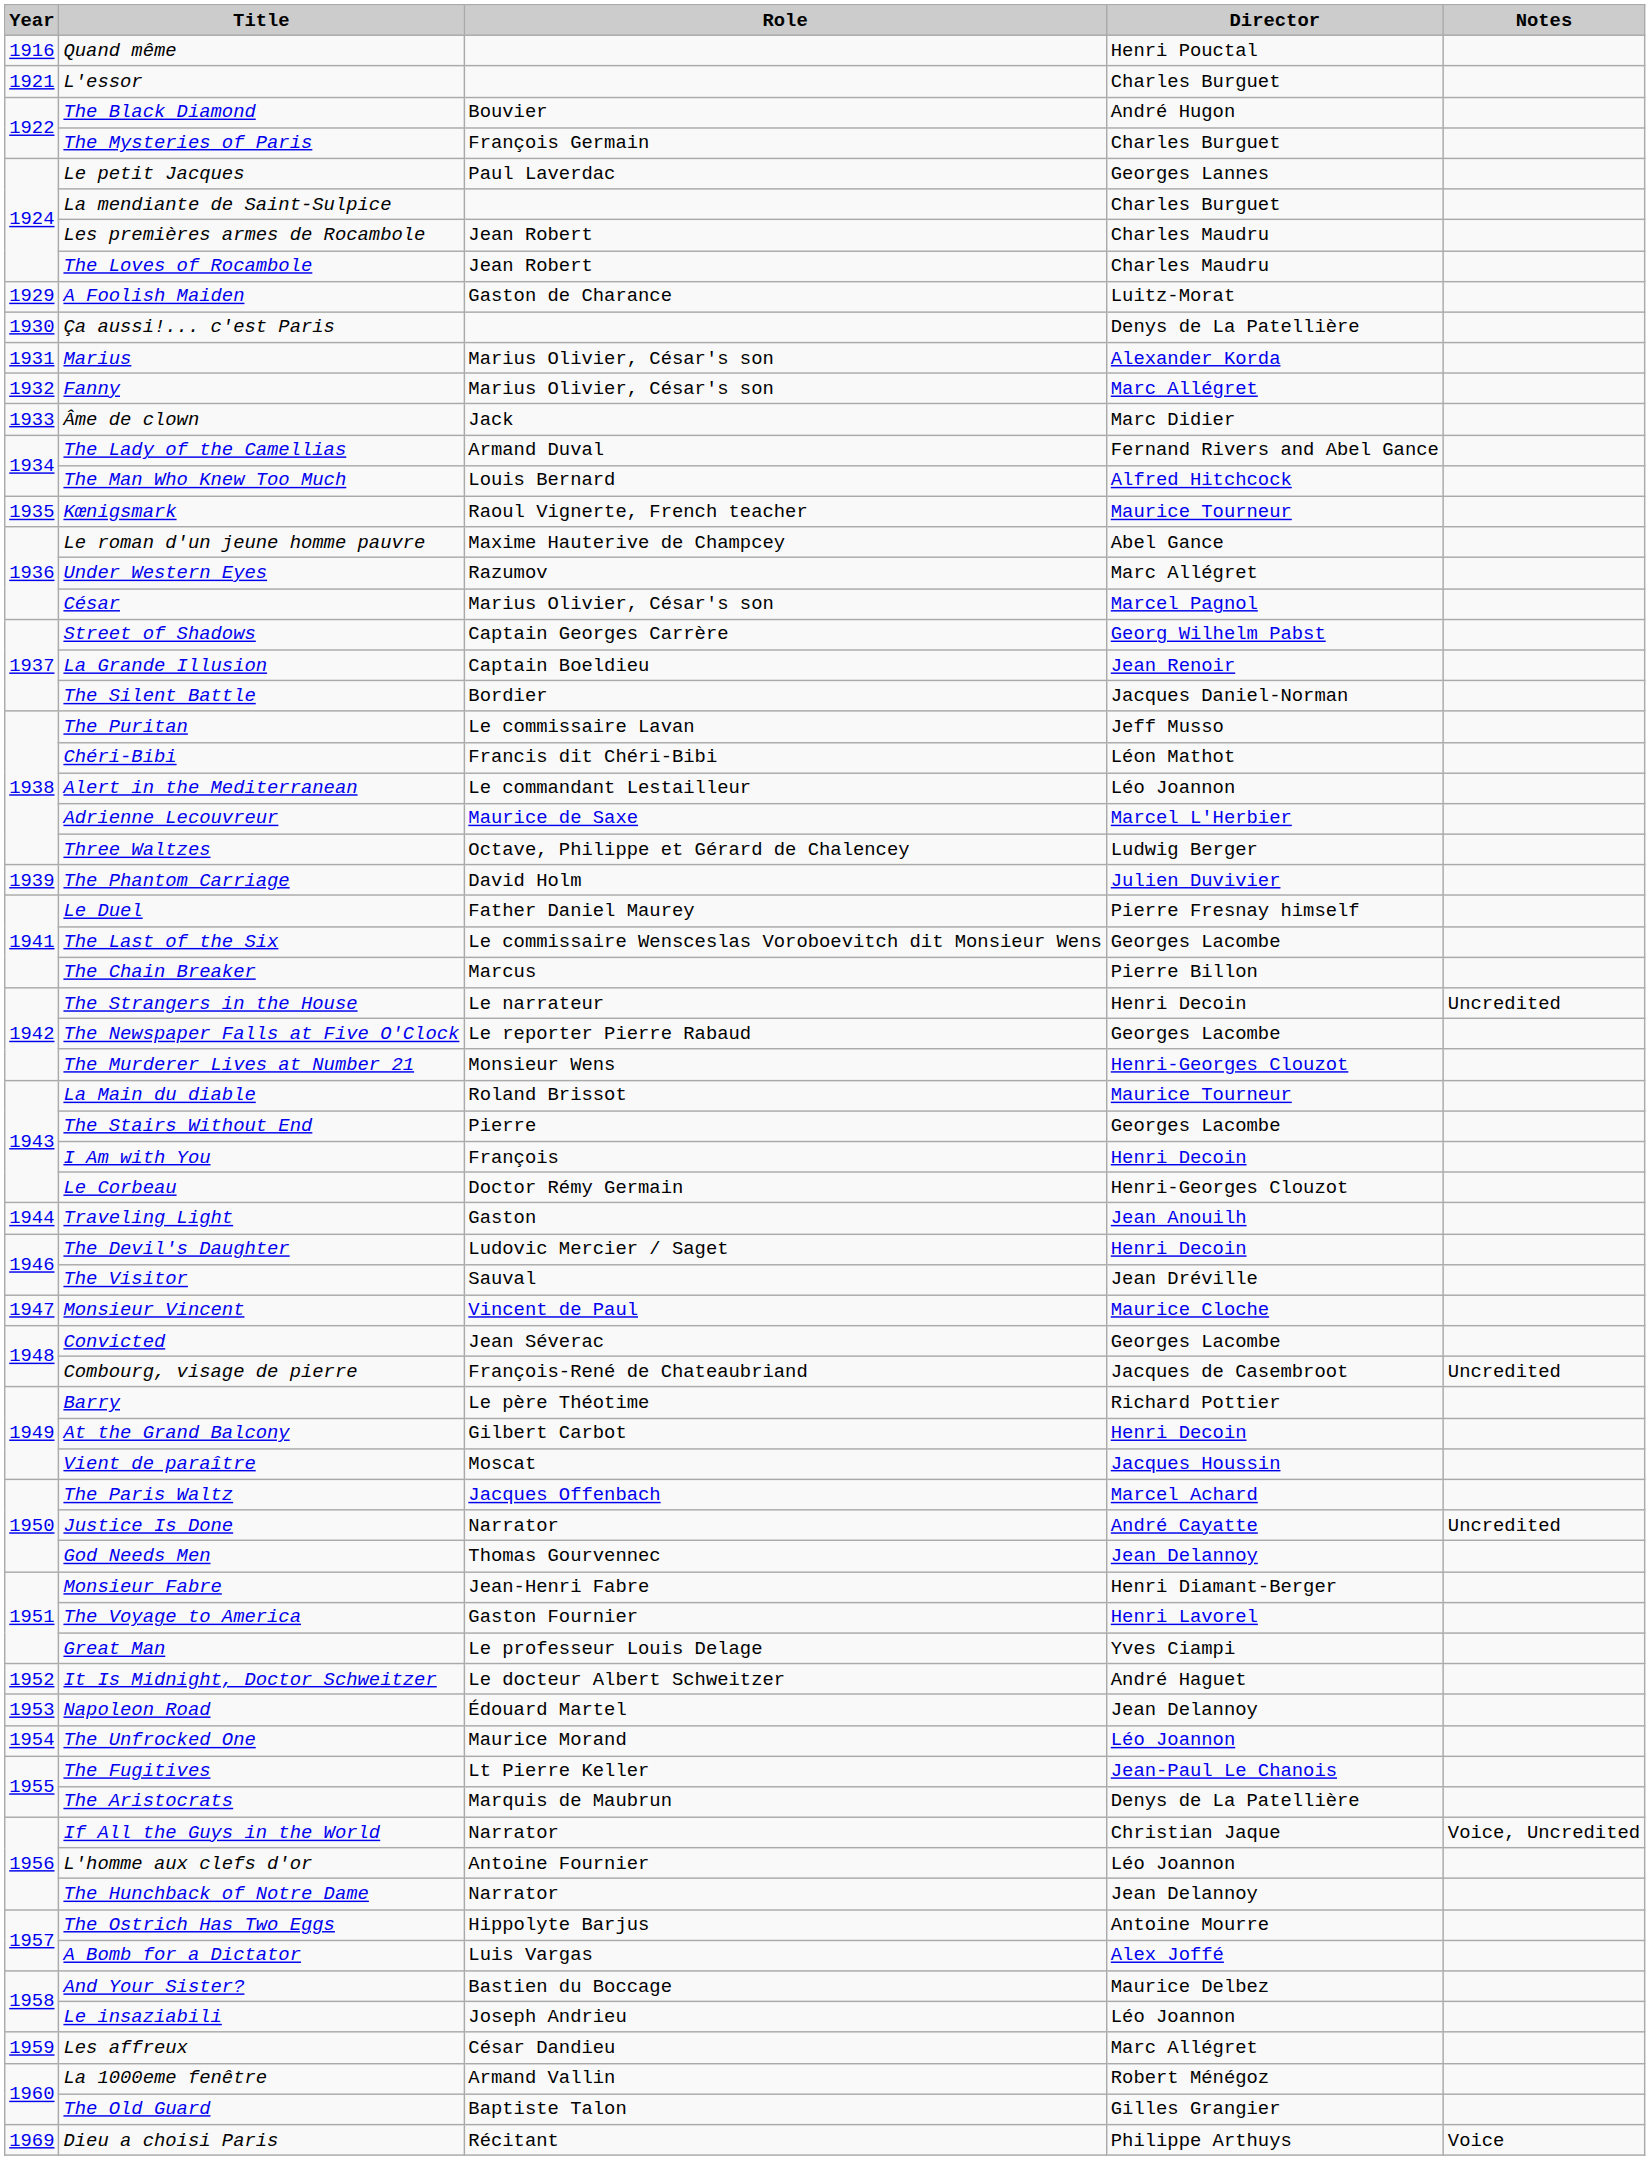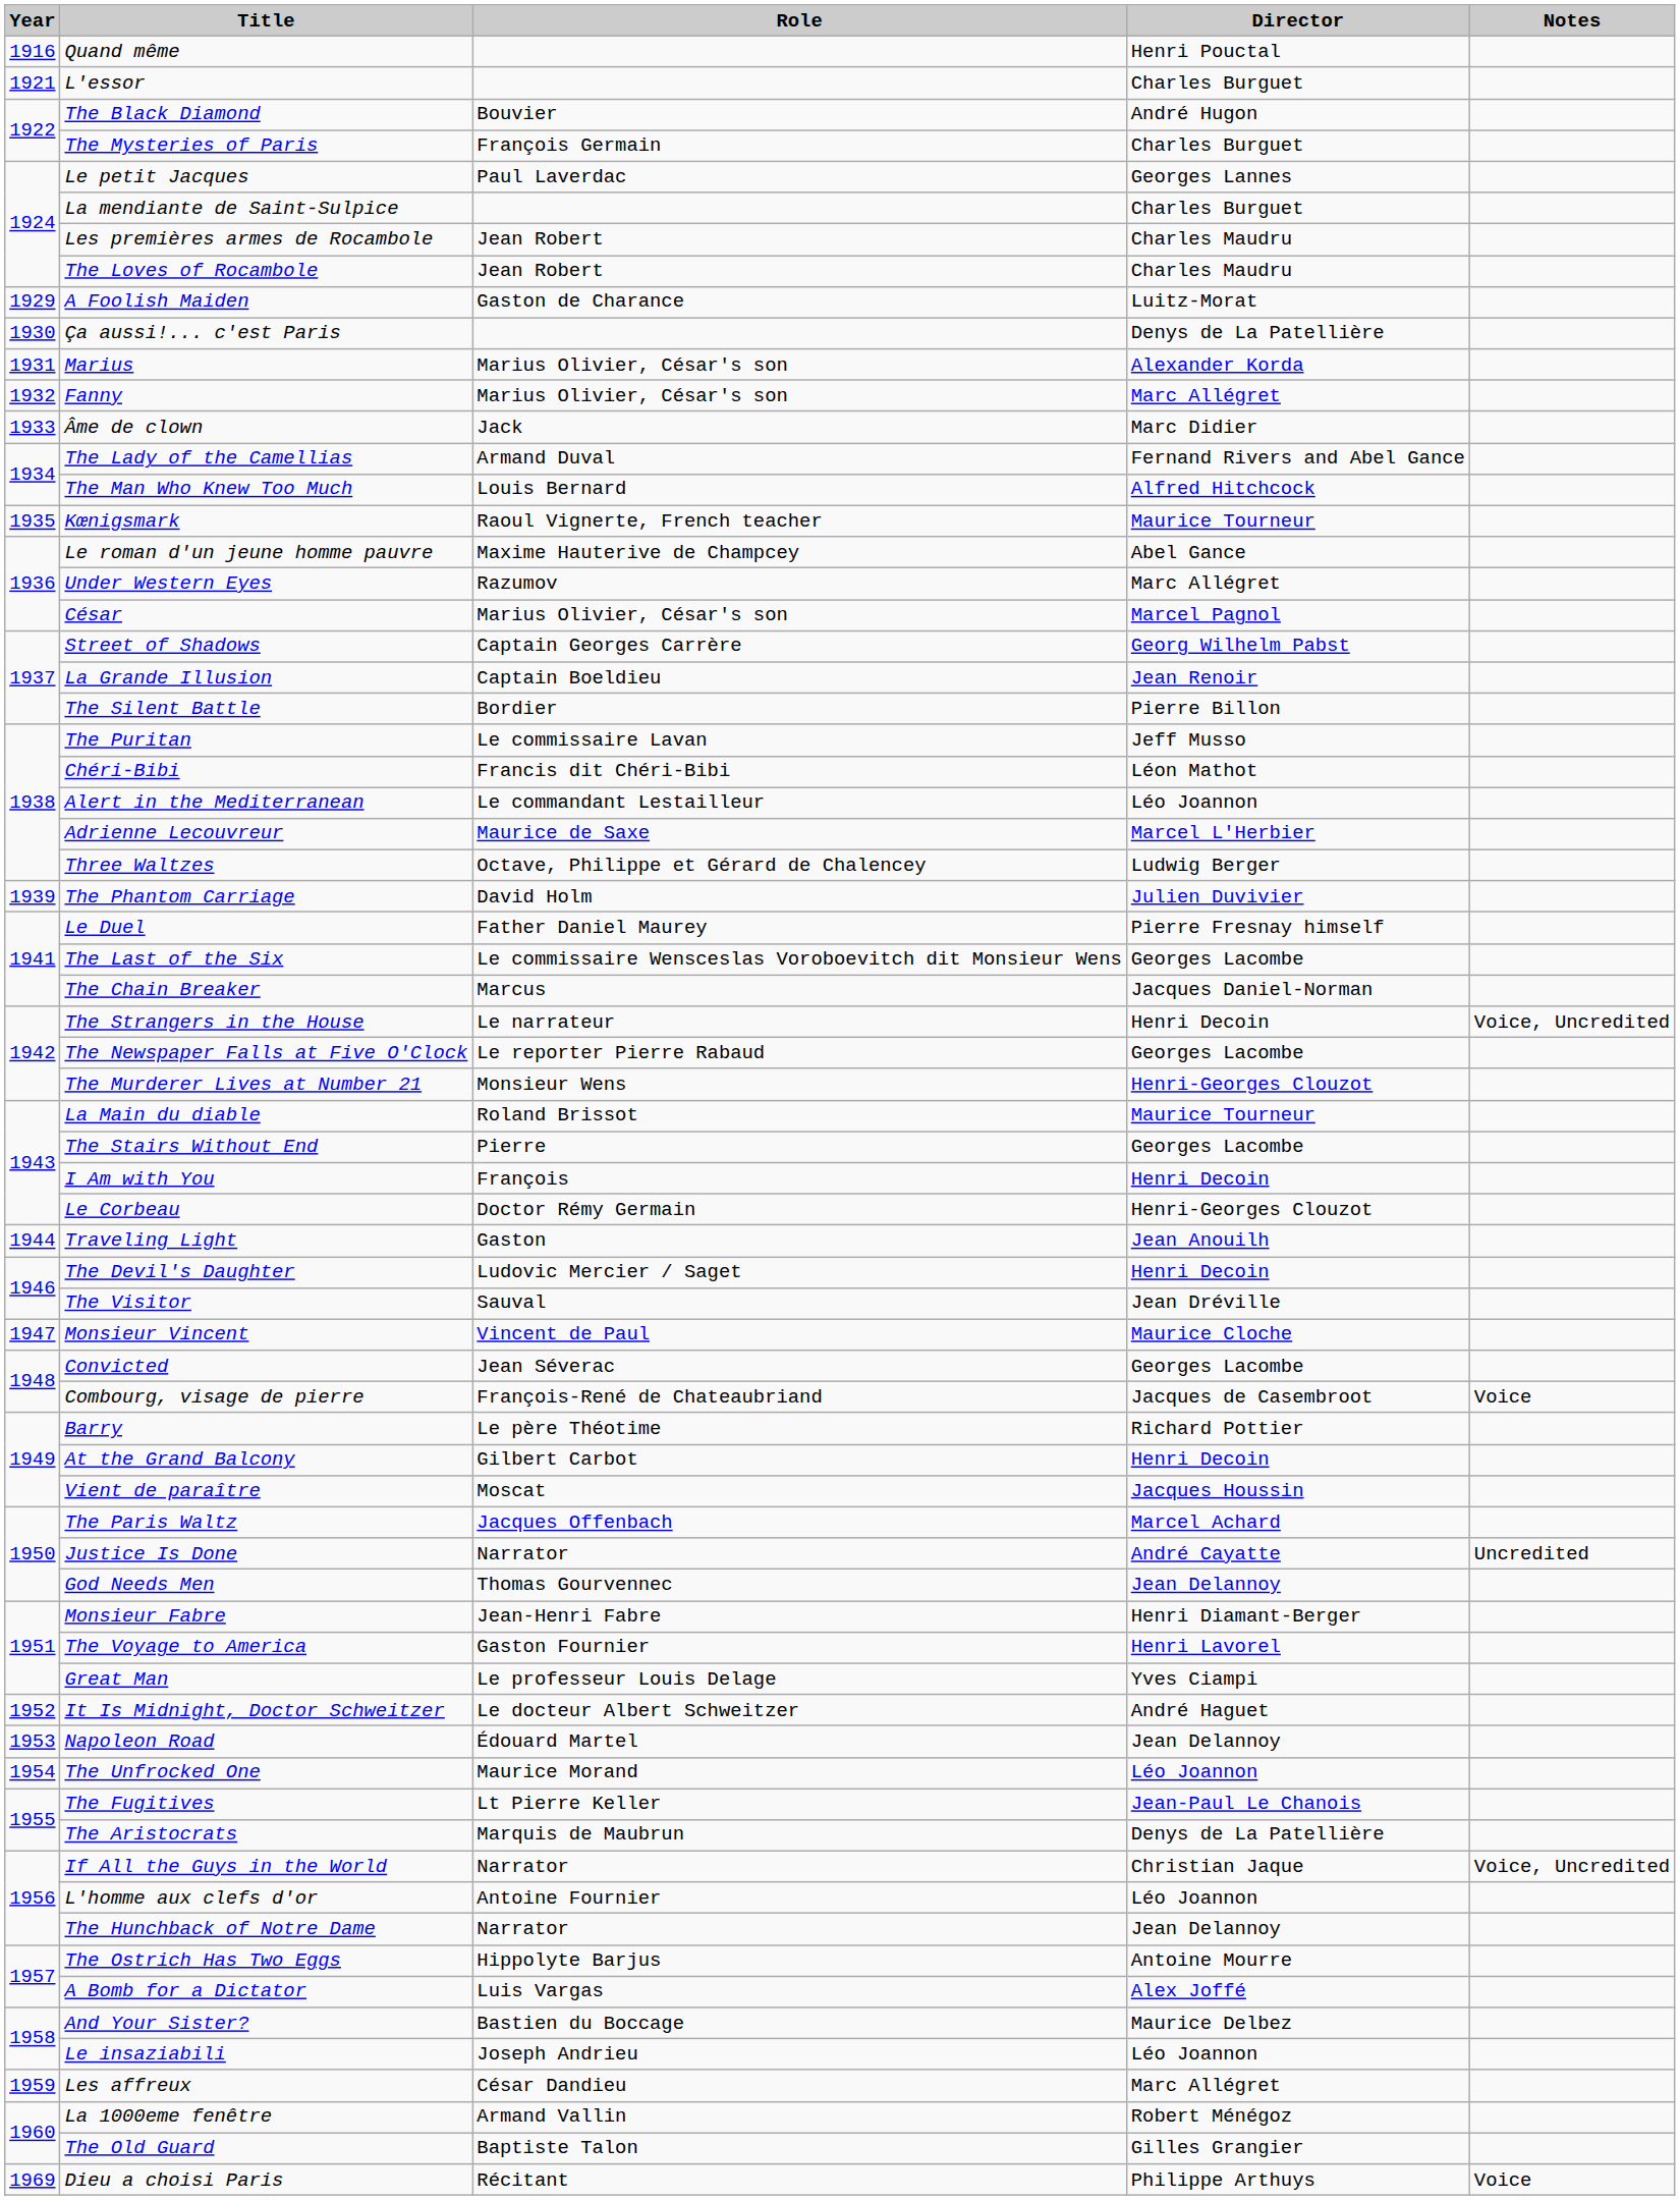The Silent Battle | Director: Jacques Daniel-Norman -> Pierre Billon
The Chain Breaker | Director: Pierre Billon -> Jacques Daniel-Norman
The Strangers in the House | Notes: Uncredited -> Voice, Uncredited
Combourg, visage de pierre | Notes: Uncredited -> Voice
